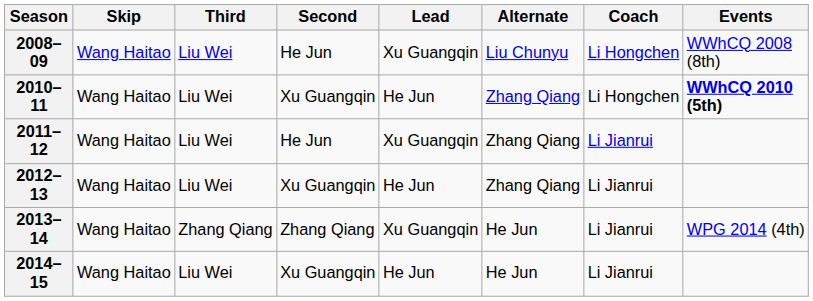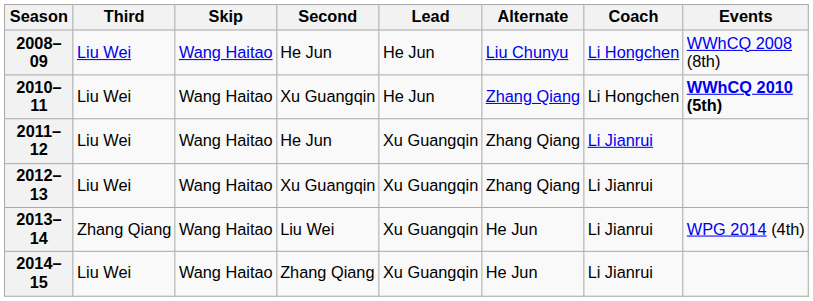columns swapped: Skip <-> Third
2008–09 | Lead: Xu Guangqin -> He Jun
2012–13 | Lead: He Jun -> Xu Guangqin
2013–14 | Second: Zhang Qiang -> Liu Wei
2014–15 | Second: Xu Guangqin -> Zhang Qiang
2014–15 | Lead: He Jun -> Xu Guangqin
